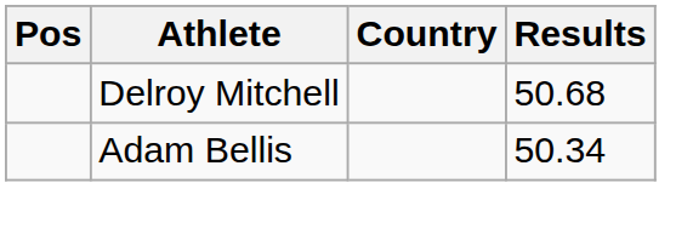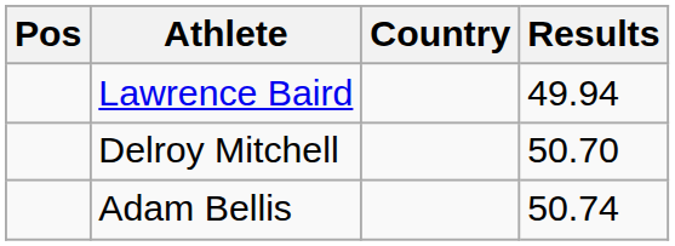+ row: Lawrence Baird | 49.94
Delroy Mitchell | Results: 50.68 -> 50.70
Adam Bellis | Results: 50.34 -> 50.74
